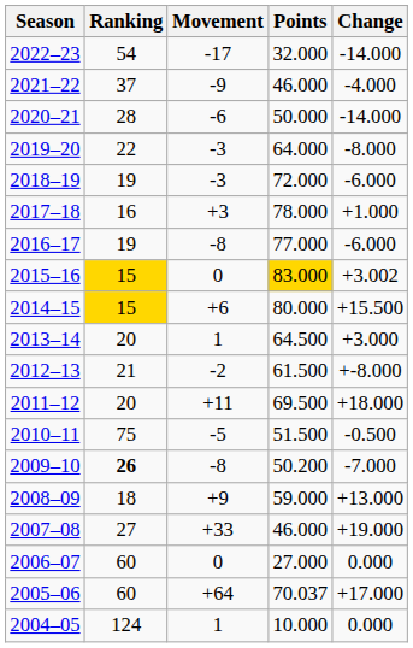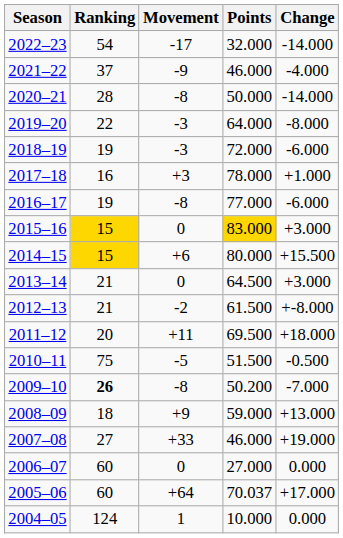2020–21 | Movement: -6 -> -8
2015–16 | Change: +3.002 -> +3.000
2013–14 | Ranking: 20 -> 21
2013–14 | Movement: 1 -> 0
